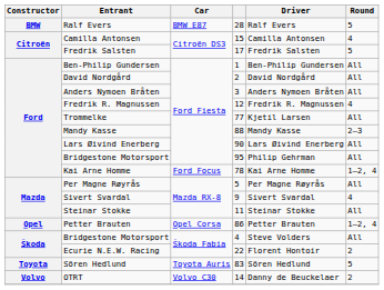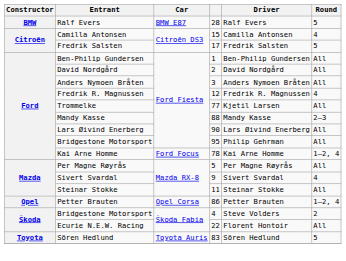Bridgestone Motorsport / 4 | Round: All -> 2
Ecurie N.E.W. Racing | Round: 2 -> All
- row: Volvo | OTRT | Volvo C30 | 14 | Danny de Beuckelaer | 2
